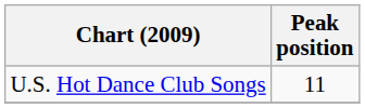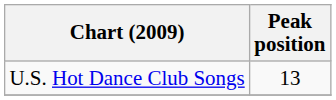U.S. Hot Dance Club Songs | Peak position: 11 -> 13
